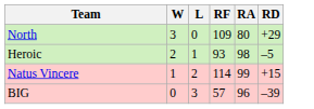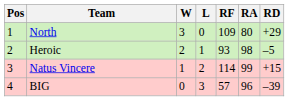+ column: Pos | 1 | 2 | 3 | 4
